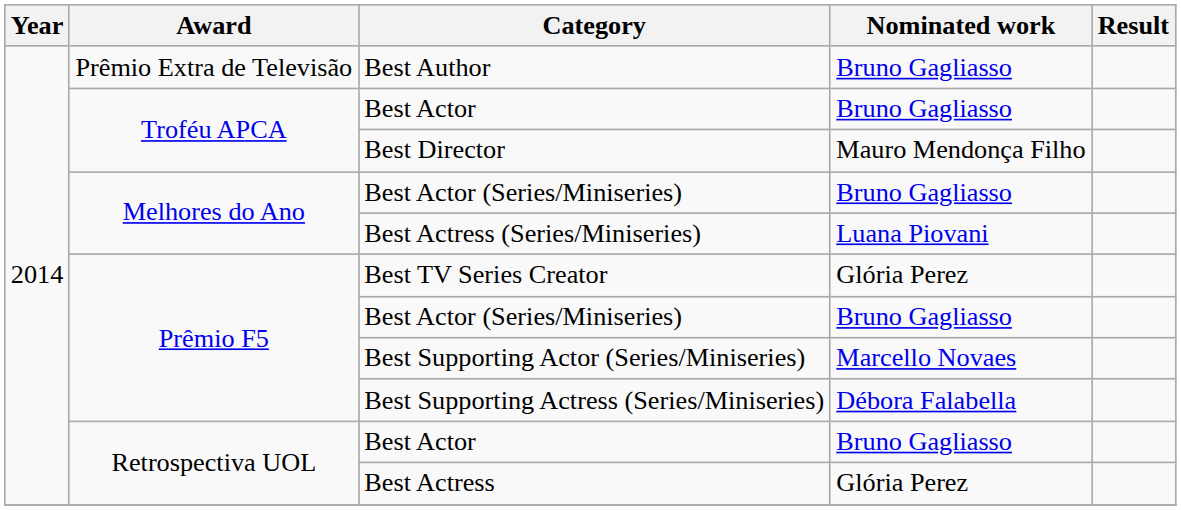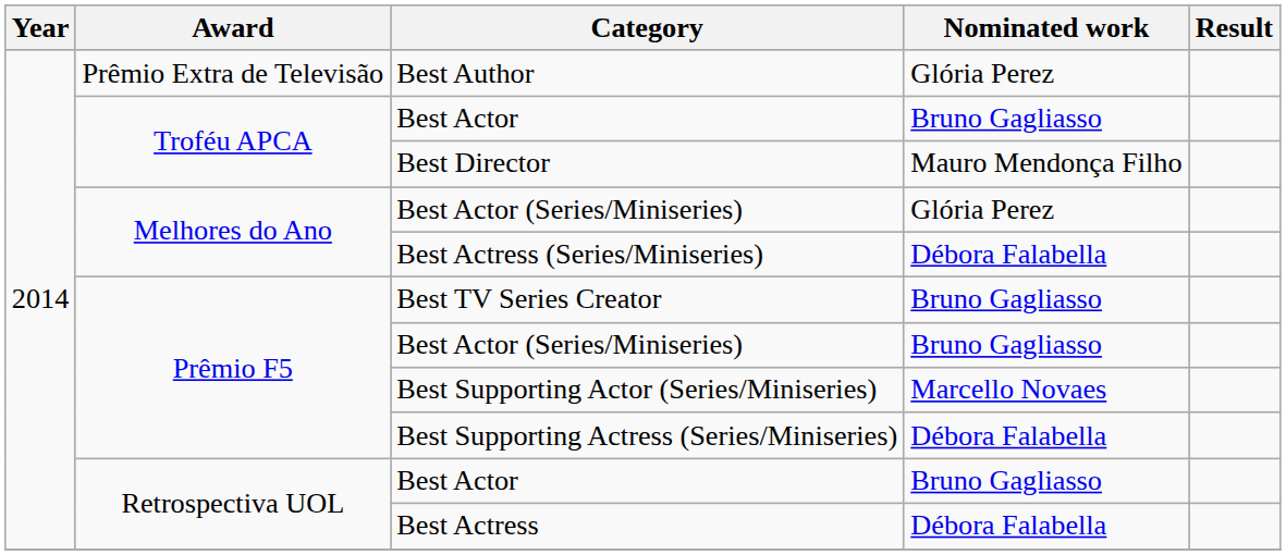Best Author | Nominated work: Bruno Gagliasso -> Glória Perez
Melhores do Ano / Best Actor (Series/Miniseries) | Nominated work: Bruno Gagliasso -> Glória Perez
Best Actress (Series/Miniseries) | Nominated work: Luana Piovani -> Débora Falabella
Best TV Series Creator | Nominated work: Glória Perez -> Bruno Gagliasso
Best Actress | Nominated work: Glória Perez -> Débora Falabella
